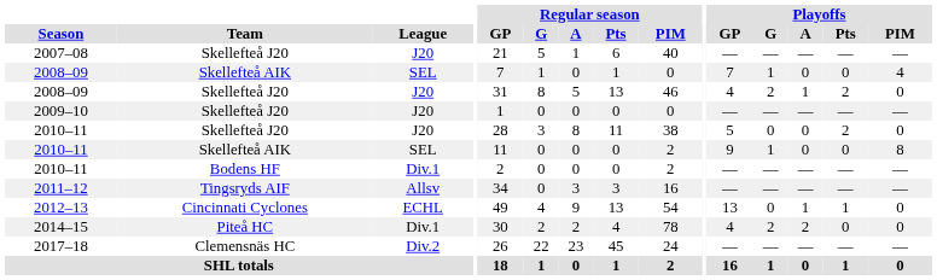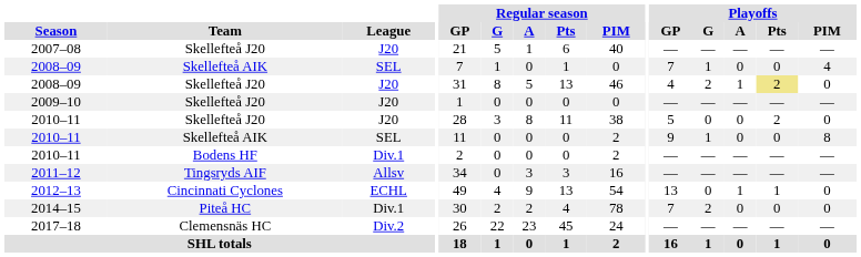2008–09 / Skellefteå J20 | Playoffs / Pts: no background -> khaki background
2014–15 | Playoffs / GP: 4 -> 7
2014–15 | Playoffs / A: 2 -> 0
